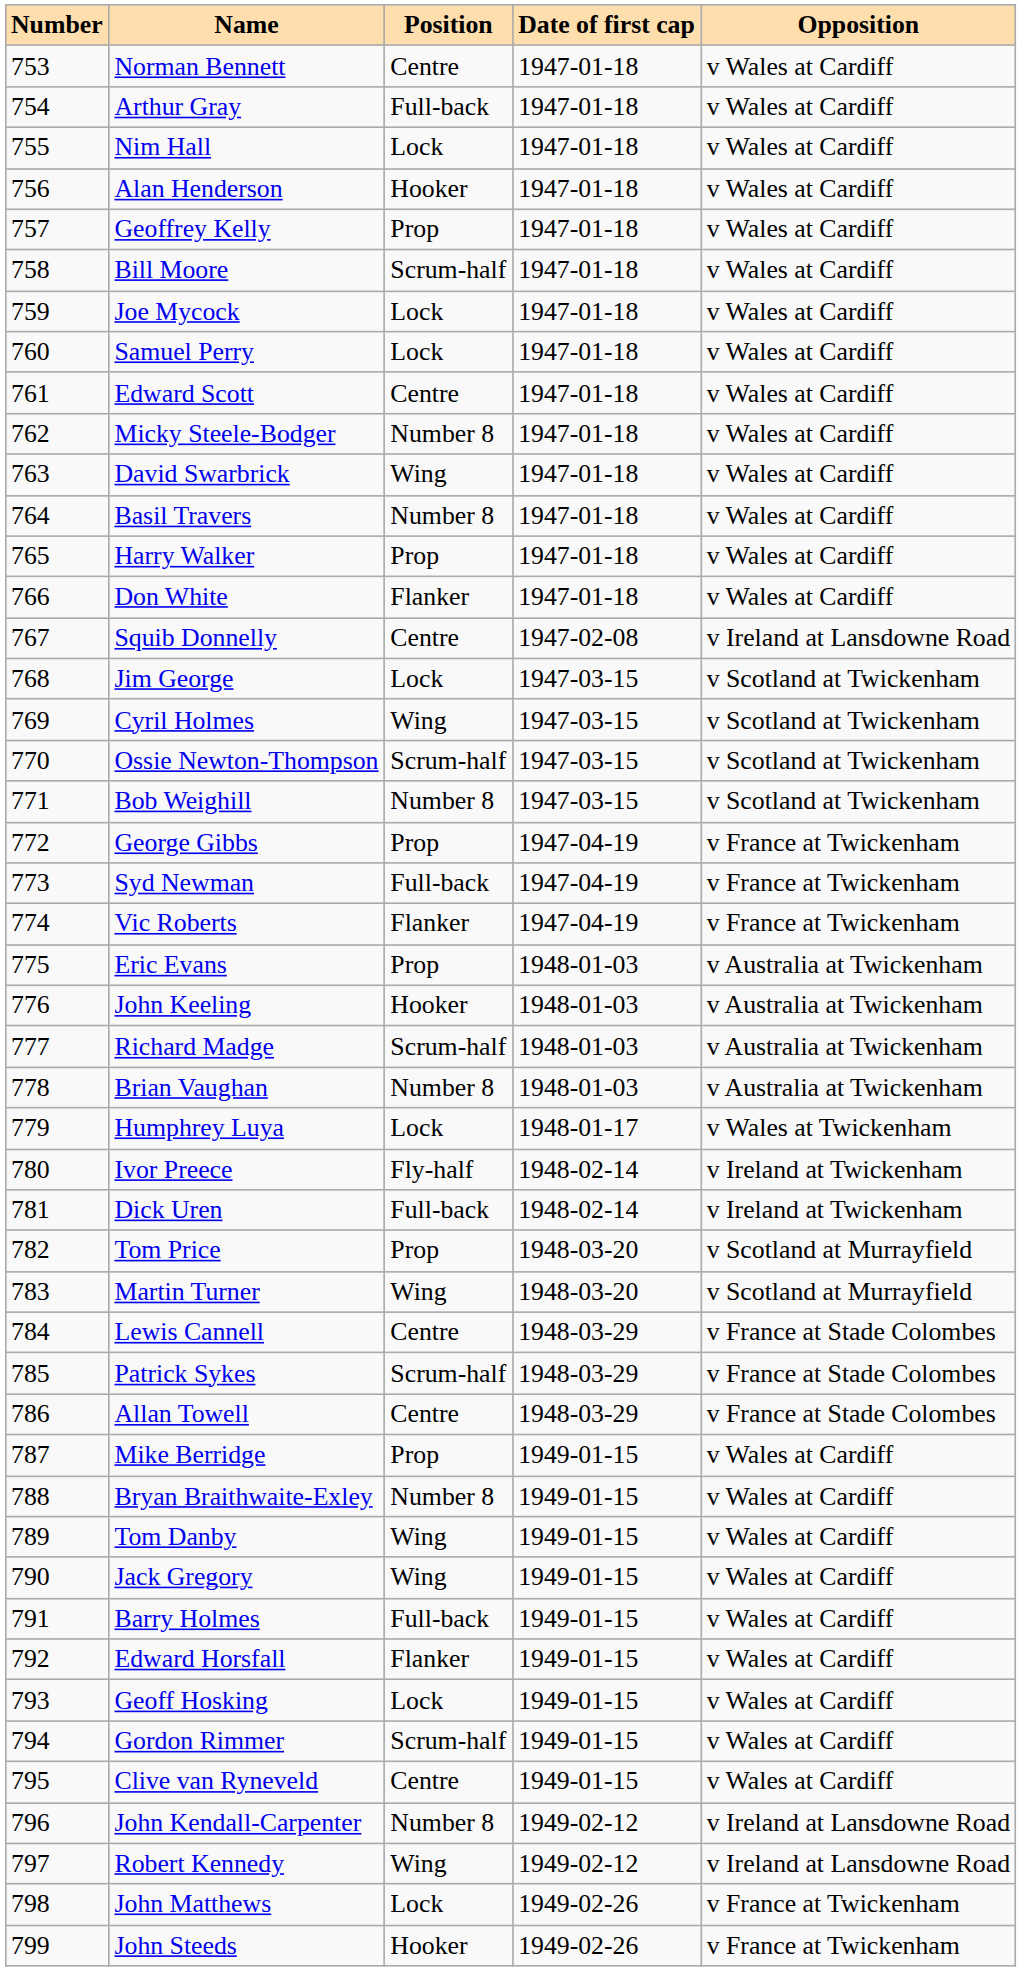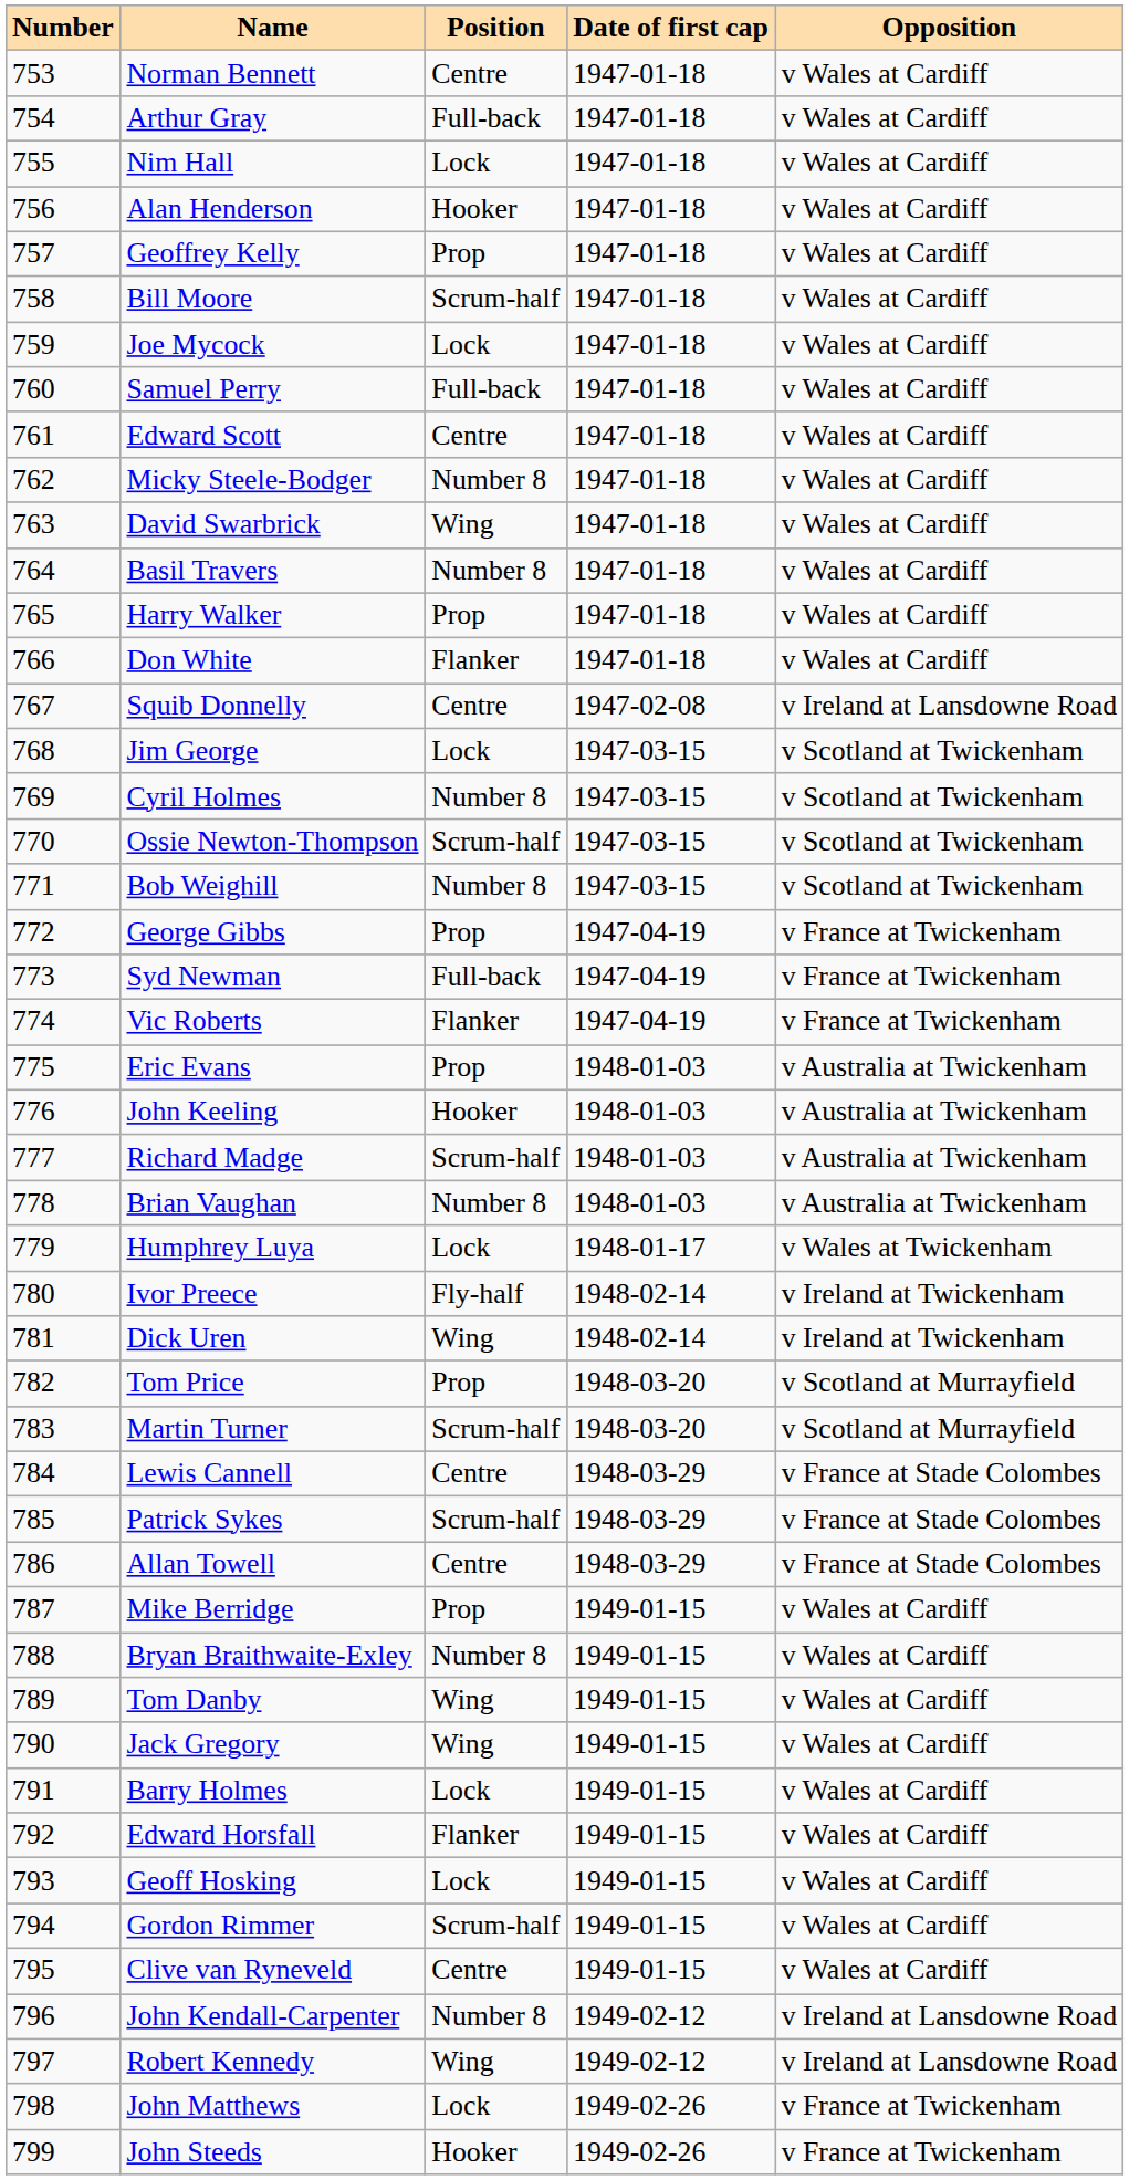Samuel Perry | Position: Lock -> Full-back
Cyril Holmes | Position: Wing -> Number 8
Dick Uren | Position: Full-back -> Wing
Martin Turner | Position: Wing -> Scrum-half
Barry Holmes | Position: Full-back -> Lock
